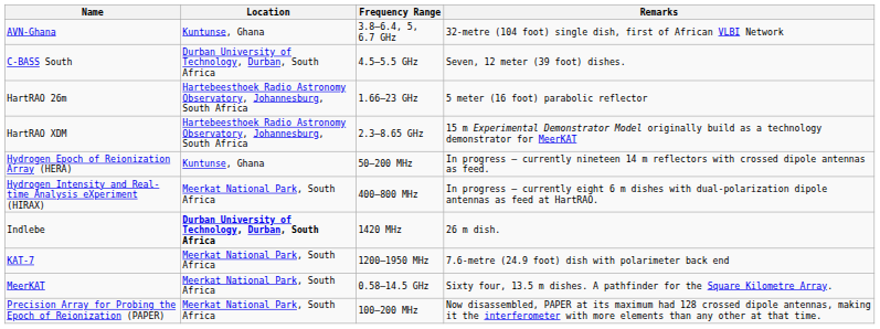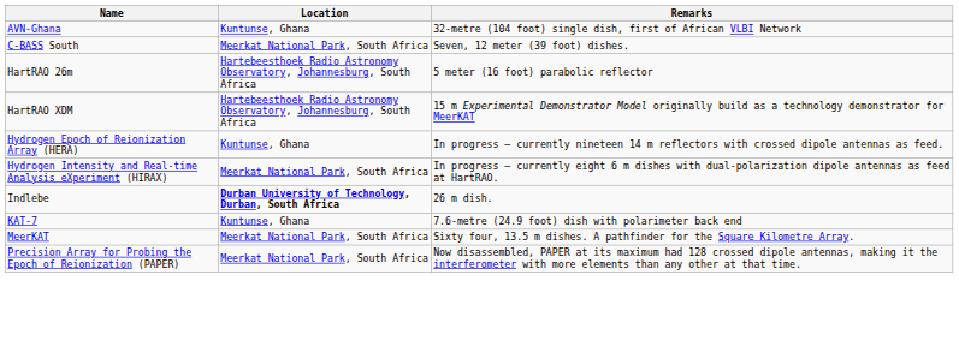- column: Frequency Range | 3.8–6.4, 5, 6.7 GHz | 4.5–5.5 GHz | 1.66–23 GHz | 2.3–8.65 GHz | 50–200 MHz | 400–800 MHz | 1420 MHz | 1200–1950 MHz | 0.58–14.5 GHz | 100–200 MHz
C-BASS South | Location: Durban University of Technology, Durban, South Africa -> Meerkat National Park, South Africa
KAT-7 | Location: Meerkat National Park, South Africa -> Kuntunse, Ghana
